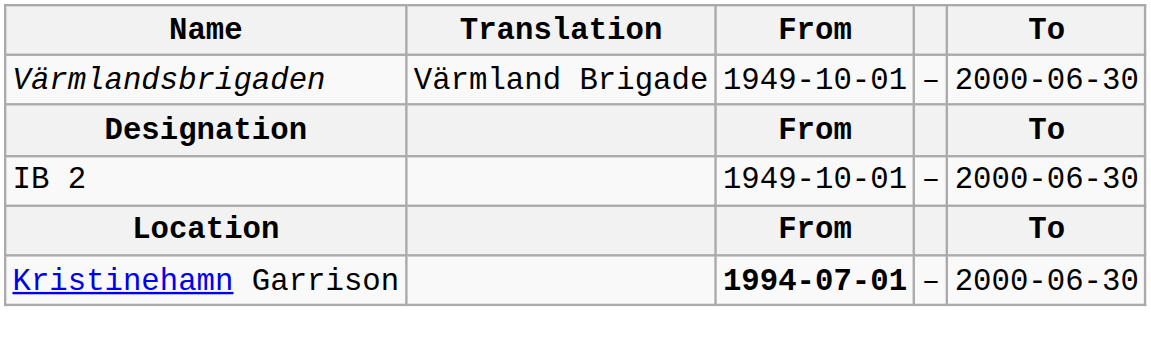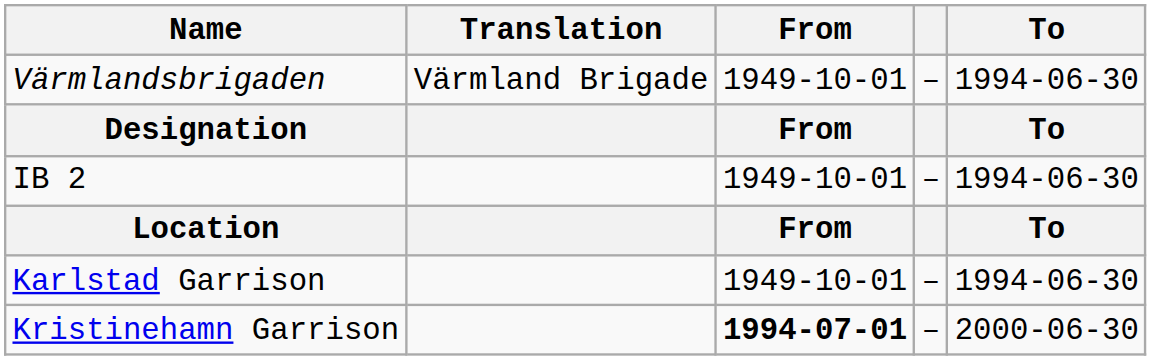Värmlandsbrigaden | To: 2000-06-30 -> 1994-06-30
IB 2 | To: 2000-06-30 -> 1994-06-30
+ row: Karlstad Garrison | 1949-10-01 | – | 1994-06-30
